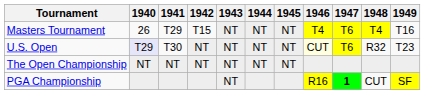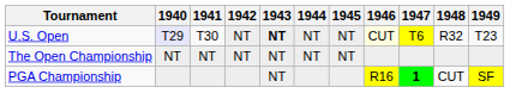- row: Masters Tournament | 26 | T29 | T15 | NT | NT | NT | T4 | T6 | T4 | T16
U.S. Open | 1943: normal -> bold
